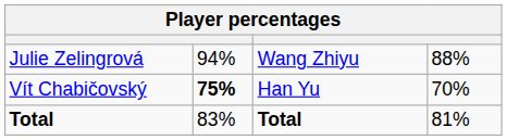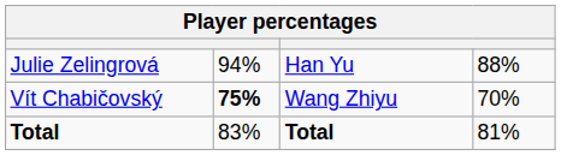Julie Zelingrová | column 3: Wang Zhiyu -> Han Yu
Vít Chabičovský | column 3: Han Yu -> Wang Zhiyu
